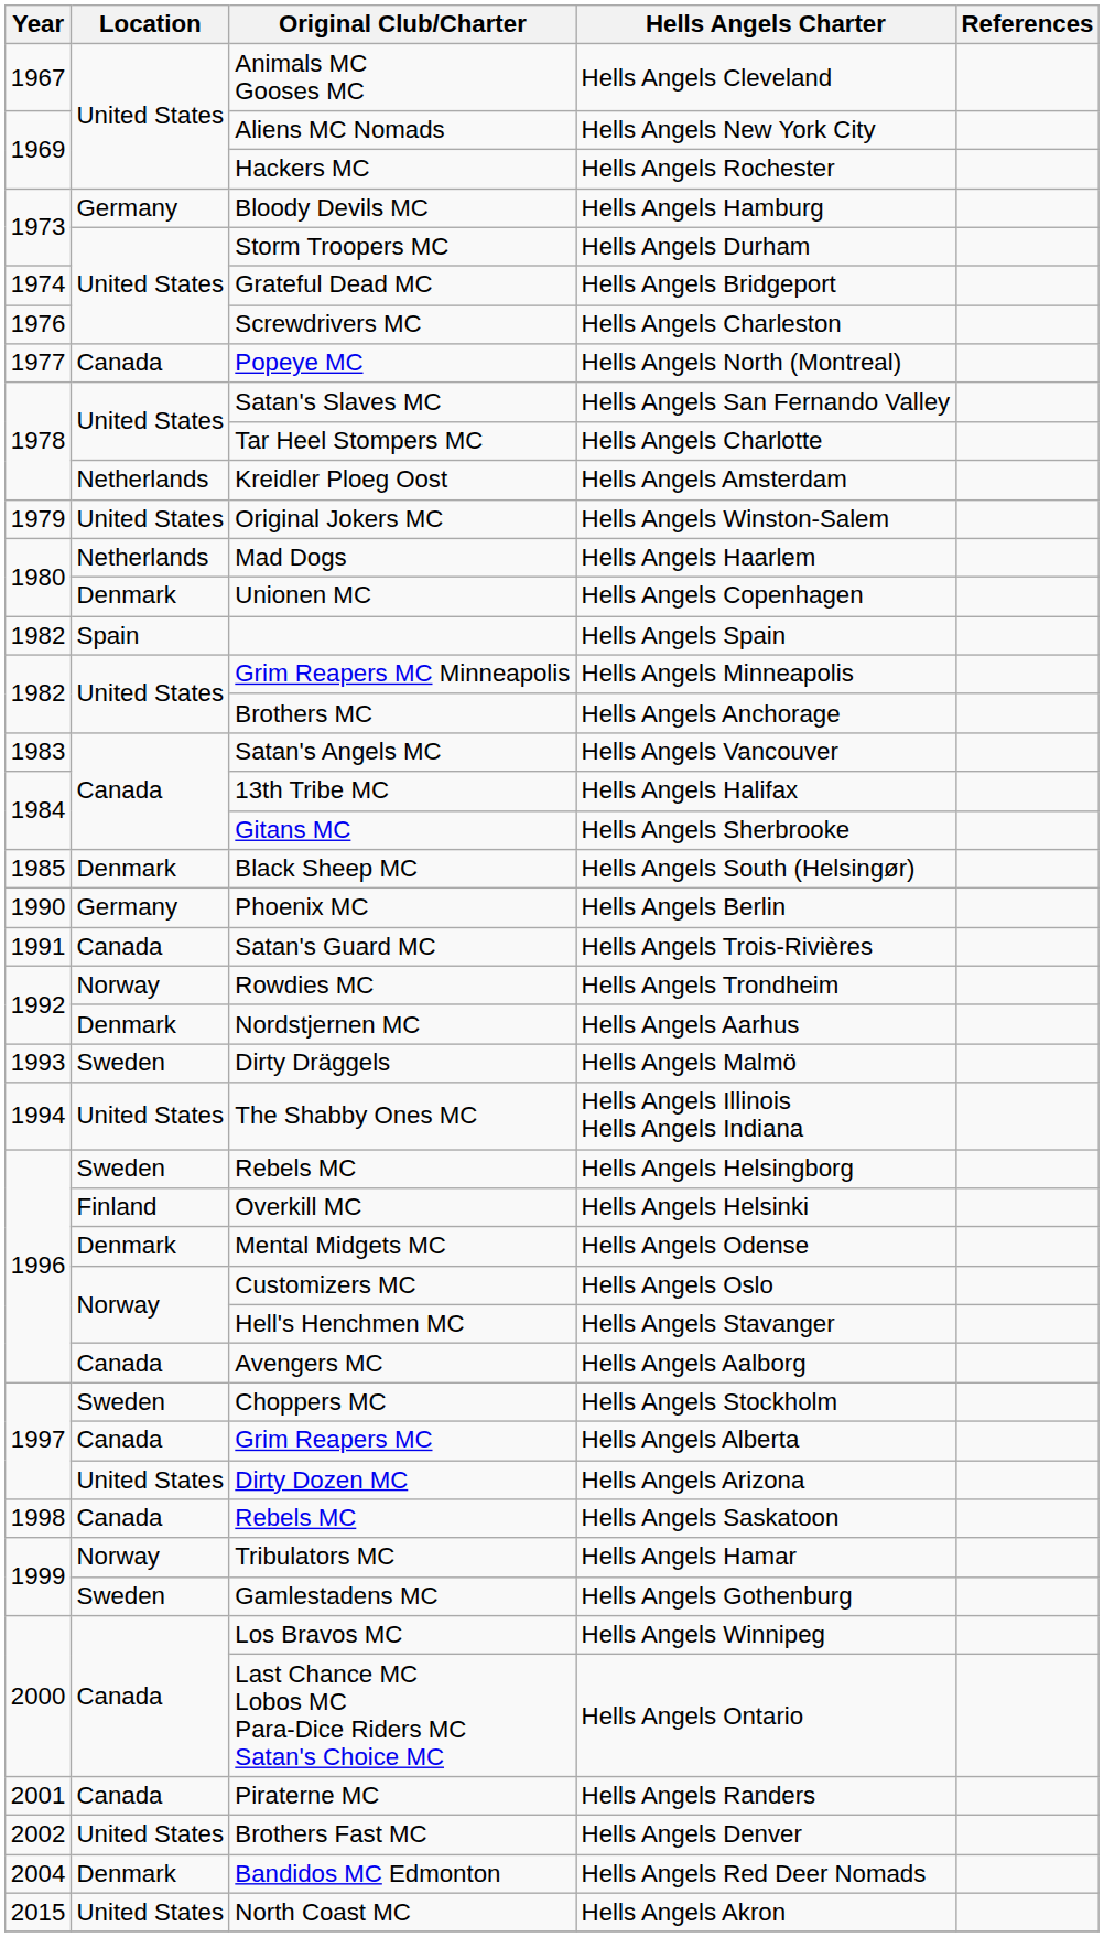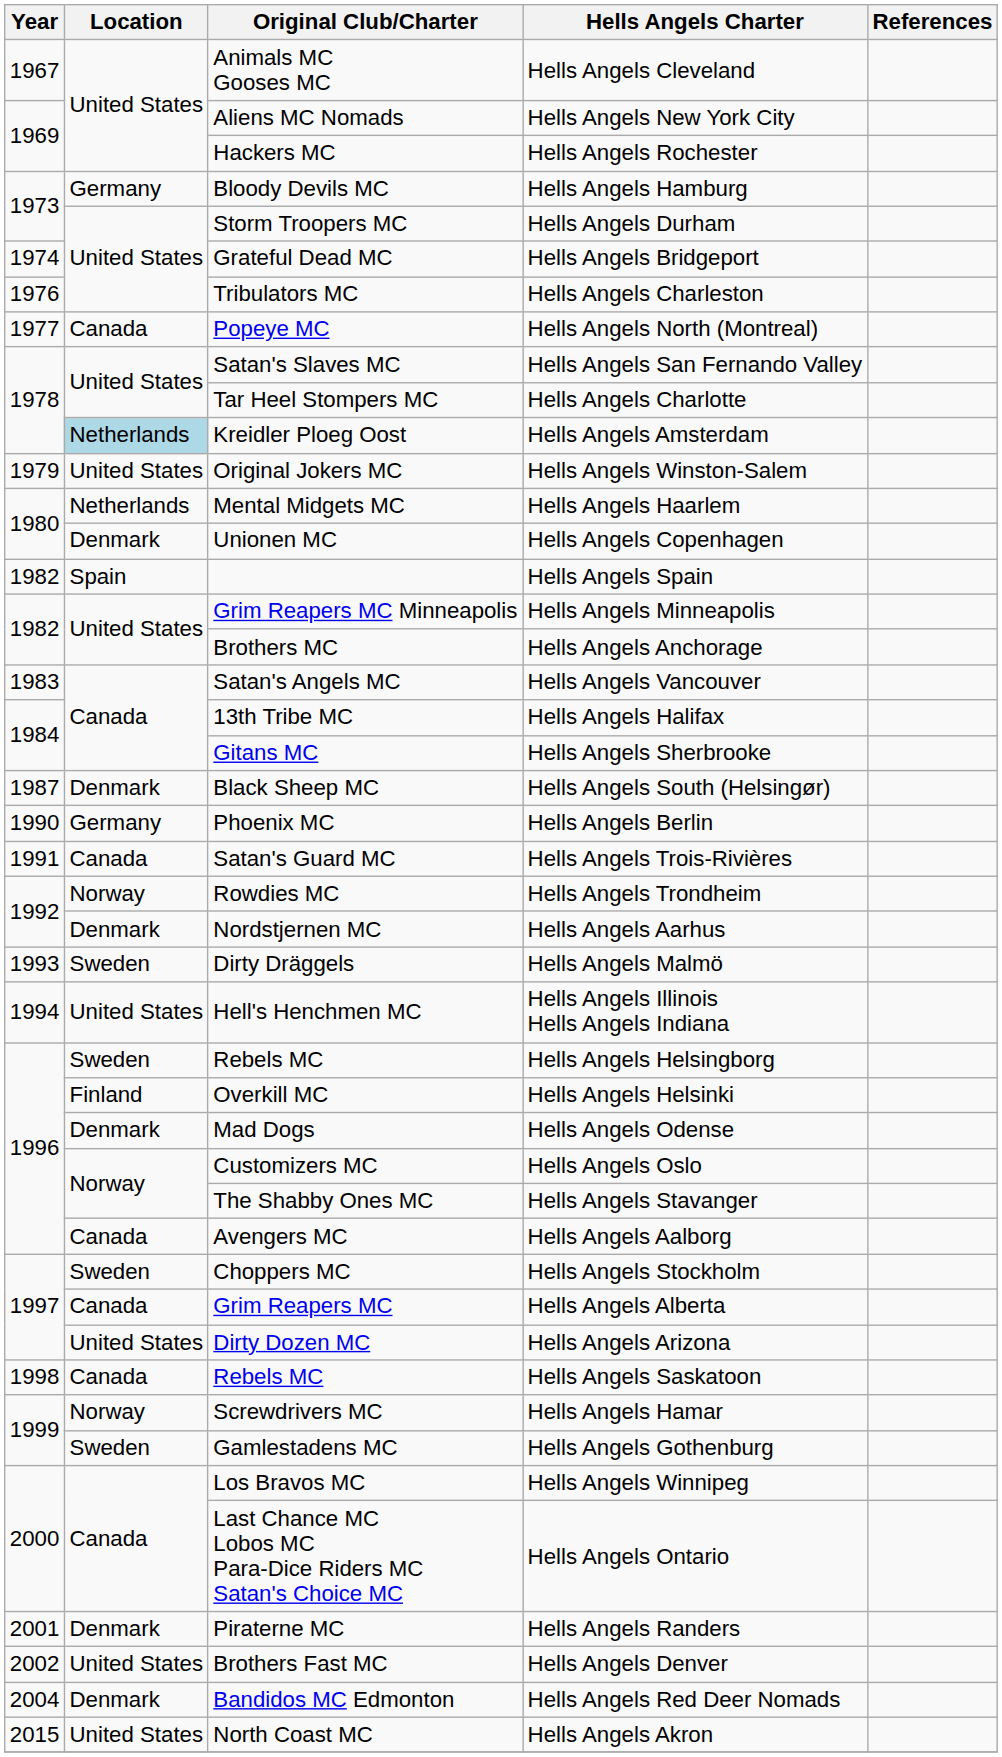Hells Angels Charleston | Original Club/Charter: Screwdrivers MC -> Tribulators MC
Hells Angels Amsterdam | Location: no background -> lightblue background
Hells Angels Haarlem | Original Club/Charter: Mad Dogs -> Mental Midgets MC
Hells Angels South (Helsingør) | Year: 1985 -> 1987
Hells Angels Illinois Hells Angels Indiana | Original Club/Charter: The Shabby Ones MC -> Hell's Henchmen MC
Hells Angels Odense | Original Club/Charter: Mental Midgets MC -> Mad Dogs
Hells Angels Stavanger | Original Club/Charter: Hell's Henchmen MC -> The Shabby Ones MC
Hells Angels Hamar | Original Club/Charter: Tribulators MC -> Screwdrivers MC
Hells Angels Randers | Location: Canada -> Denmark
